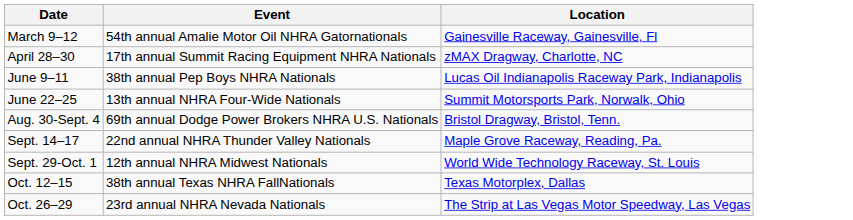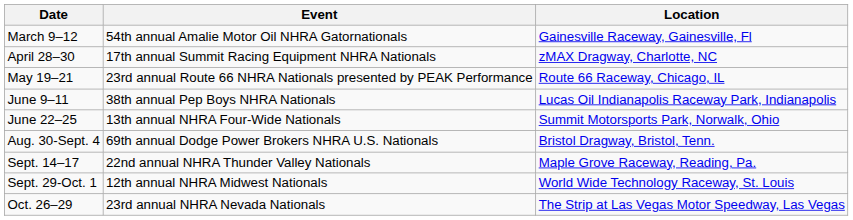+ row: May 19–21 | 23rd annual Route 66 NHRA Nationals presented by PEAK Performance | Route 66 Raceway, Chicago, IL
- row: Oct. 12–15 | 38th annual Texas NHRA FallNationals | Texas Motorplex, Dallas
